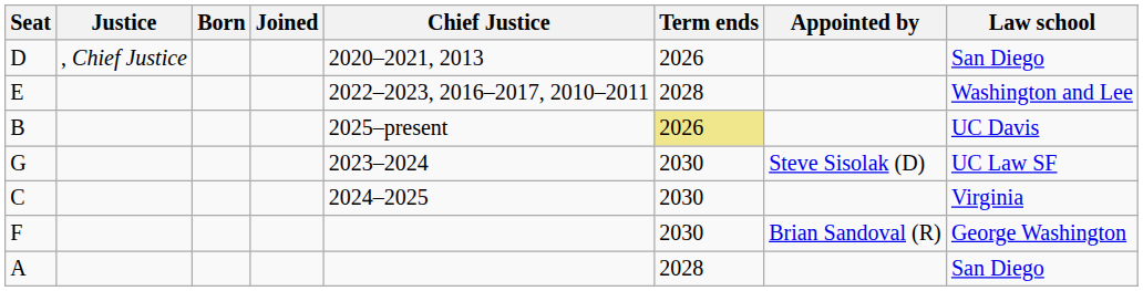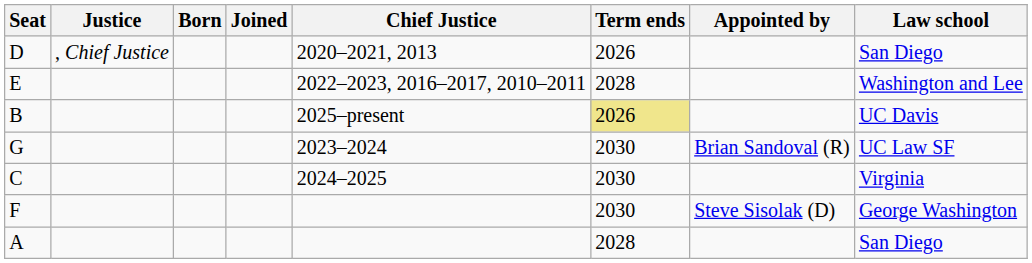G | Appointed by: Steve Sisolak (D) -> Brian Sandoval (R)
F | Appointed by: Brian Sandoval (R) -> Steve Sisolak (D)
